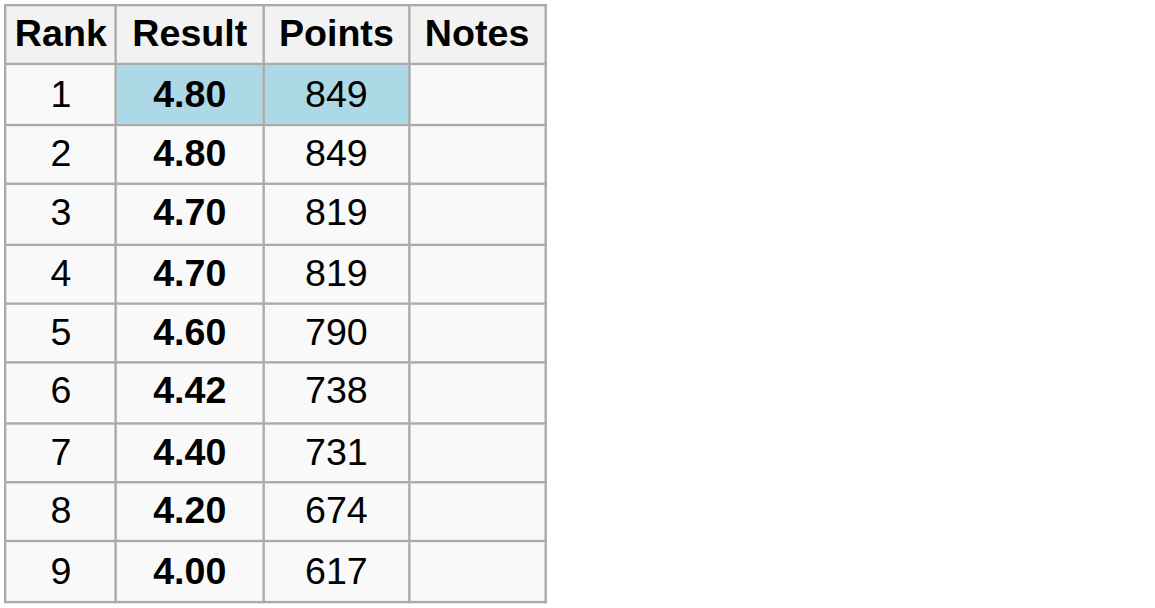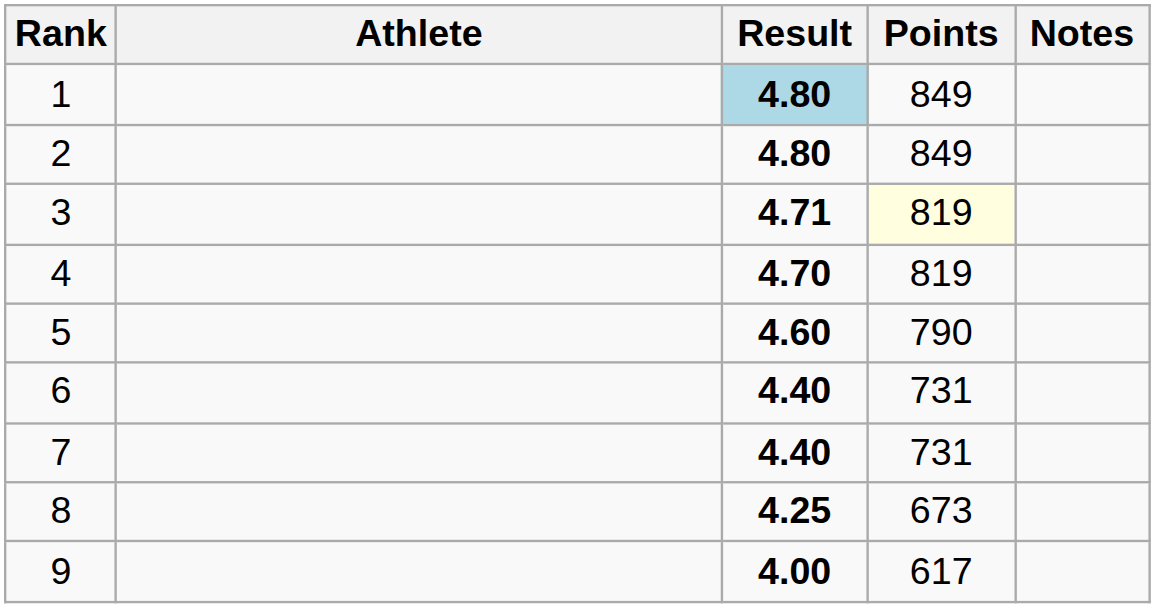+ column: Athlete
1 | Points: lightblue background -> no background
3 | Result: 4.70 -> 4.71
3 | Points: no background -> lightyellow background
6 | Result: 4.42 -> 4.40
6 | Points: 738 -> 731
8 | Result: 4.20 -> 4.25
8 | Points: 674 -> 673
